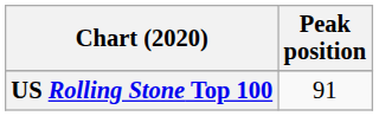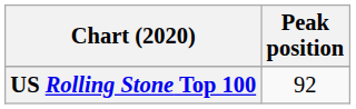US Rolling Stone Top 100 | Peak position: 91 -> 92
